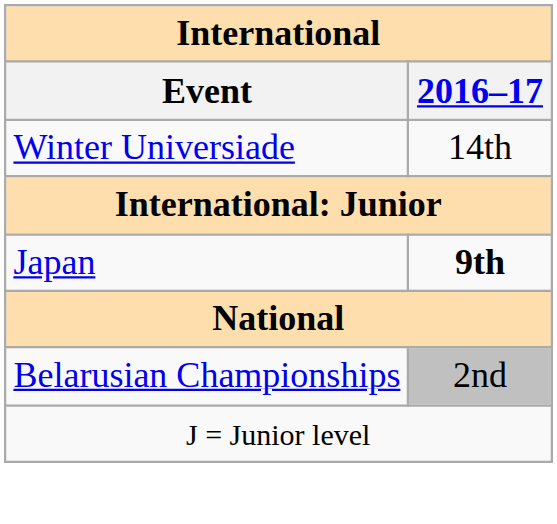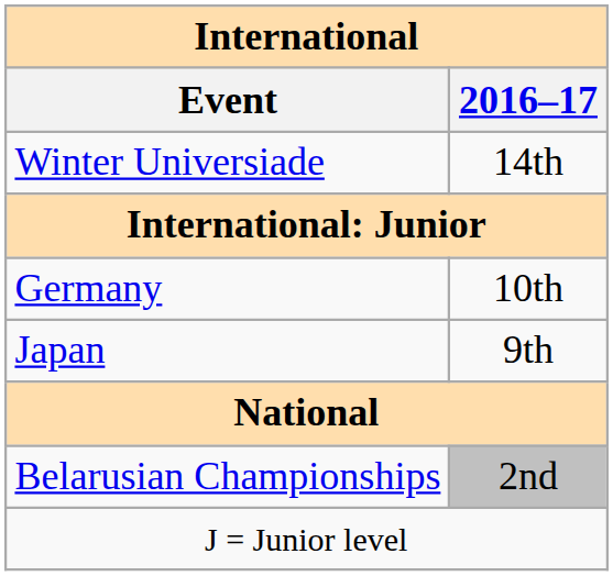+ row: Germany | 10th
Japan | 2016–17: bold -> normal
